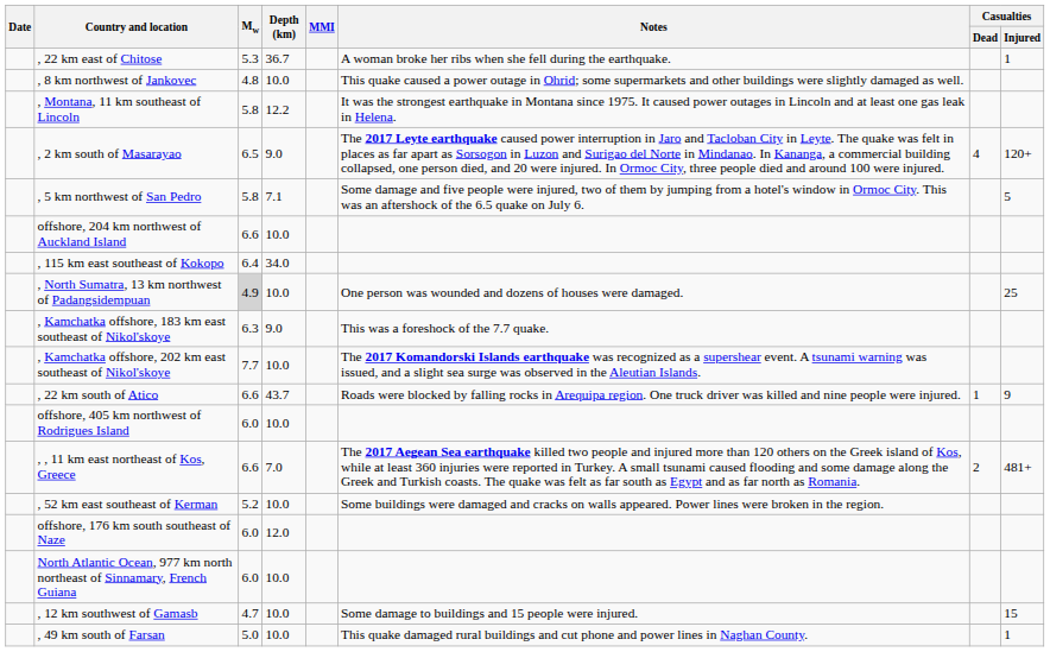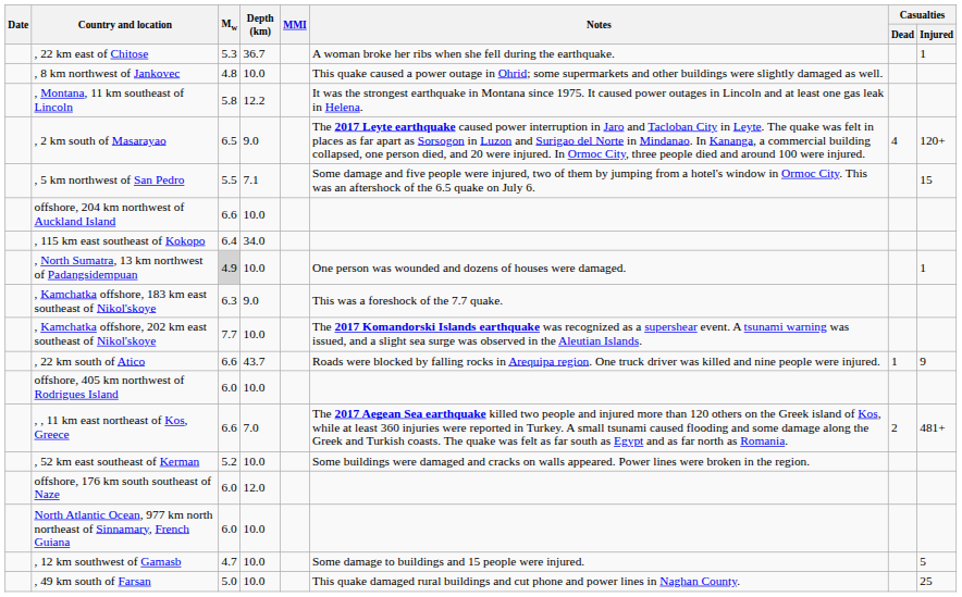, 5 km northwest of San Pedro | Mw: 5.8 -> 5.5
, 5 km northwest of San Pedro | Casualties / Injured: 5 -> 15
, North Sumatra, 13 km northwest of Padangsidempuan | Casualties / Injured: 25 -> 1
, 12 km southwest of Gamasb | Casualties / Injured: 15 -> 5
, 49 km south of Farsan | Casualties / Injured: 1 -> 25
